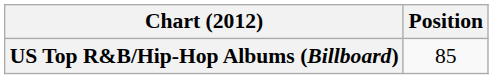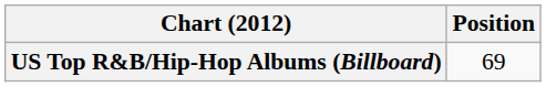US Top R&B/Hip-Hop Albums (Billboard) | Position: 85 -> 69
